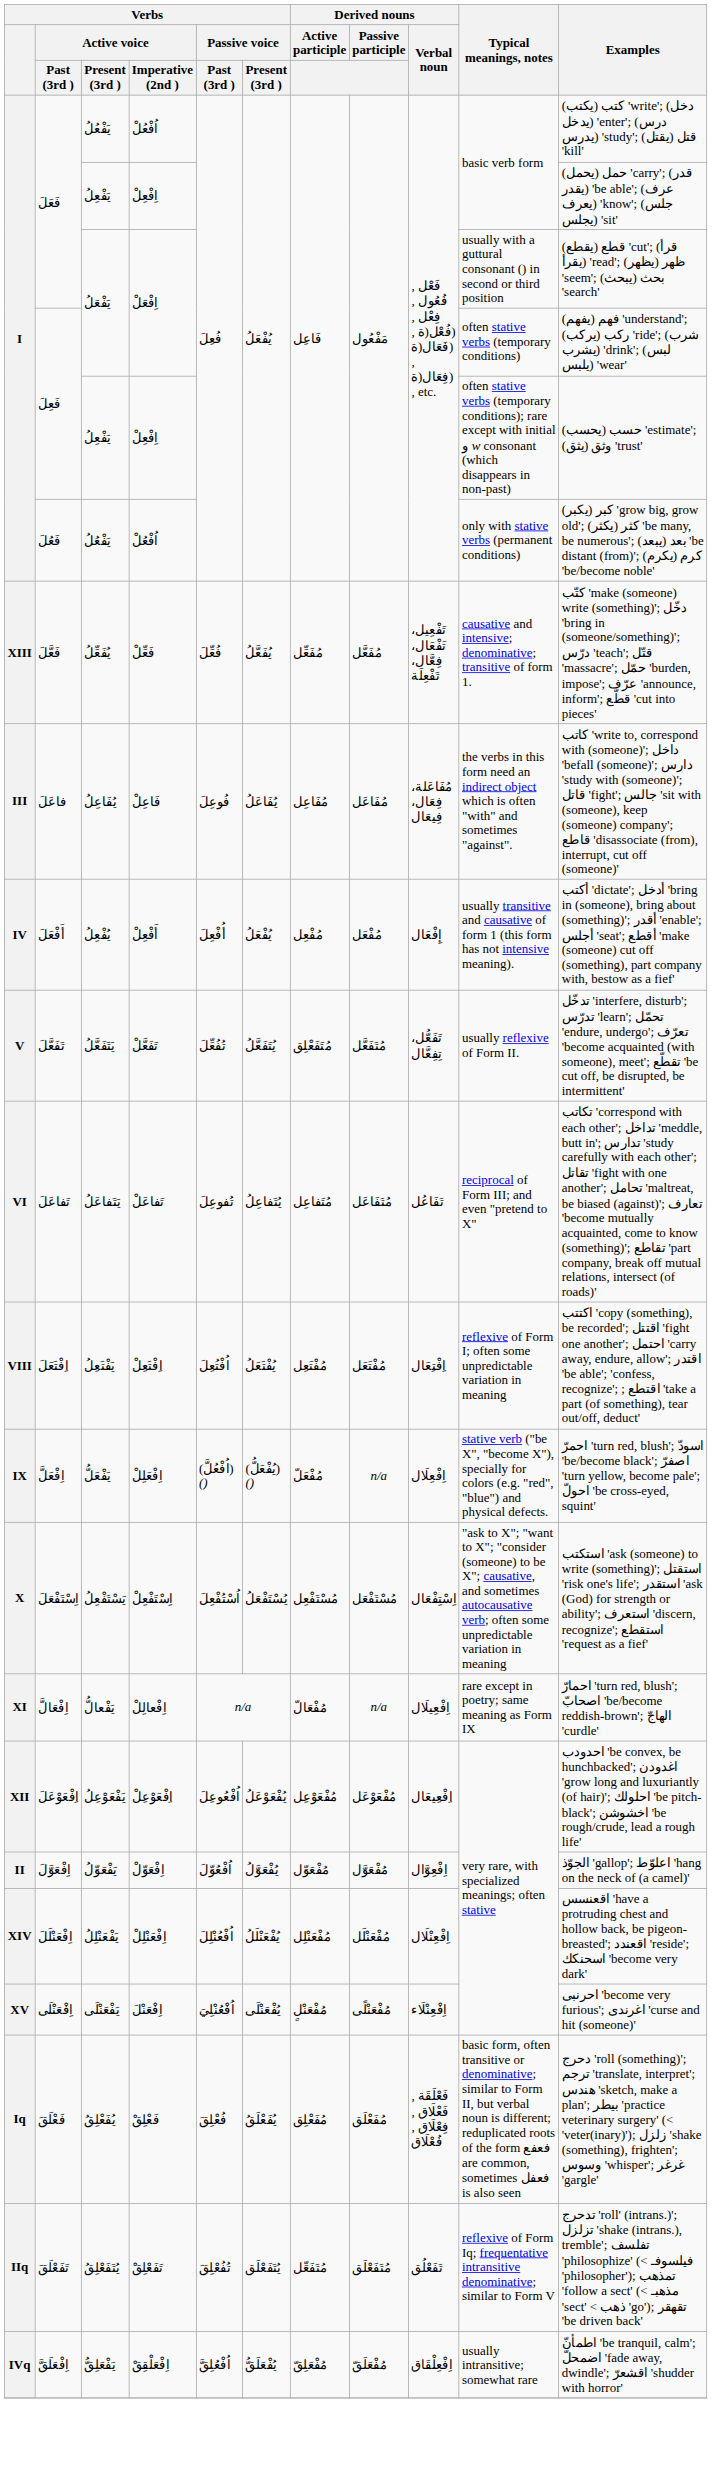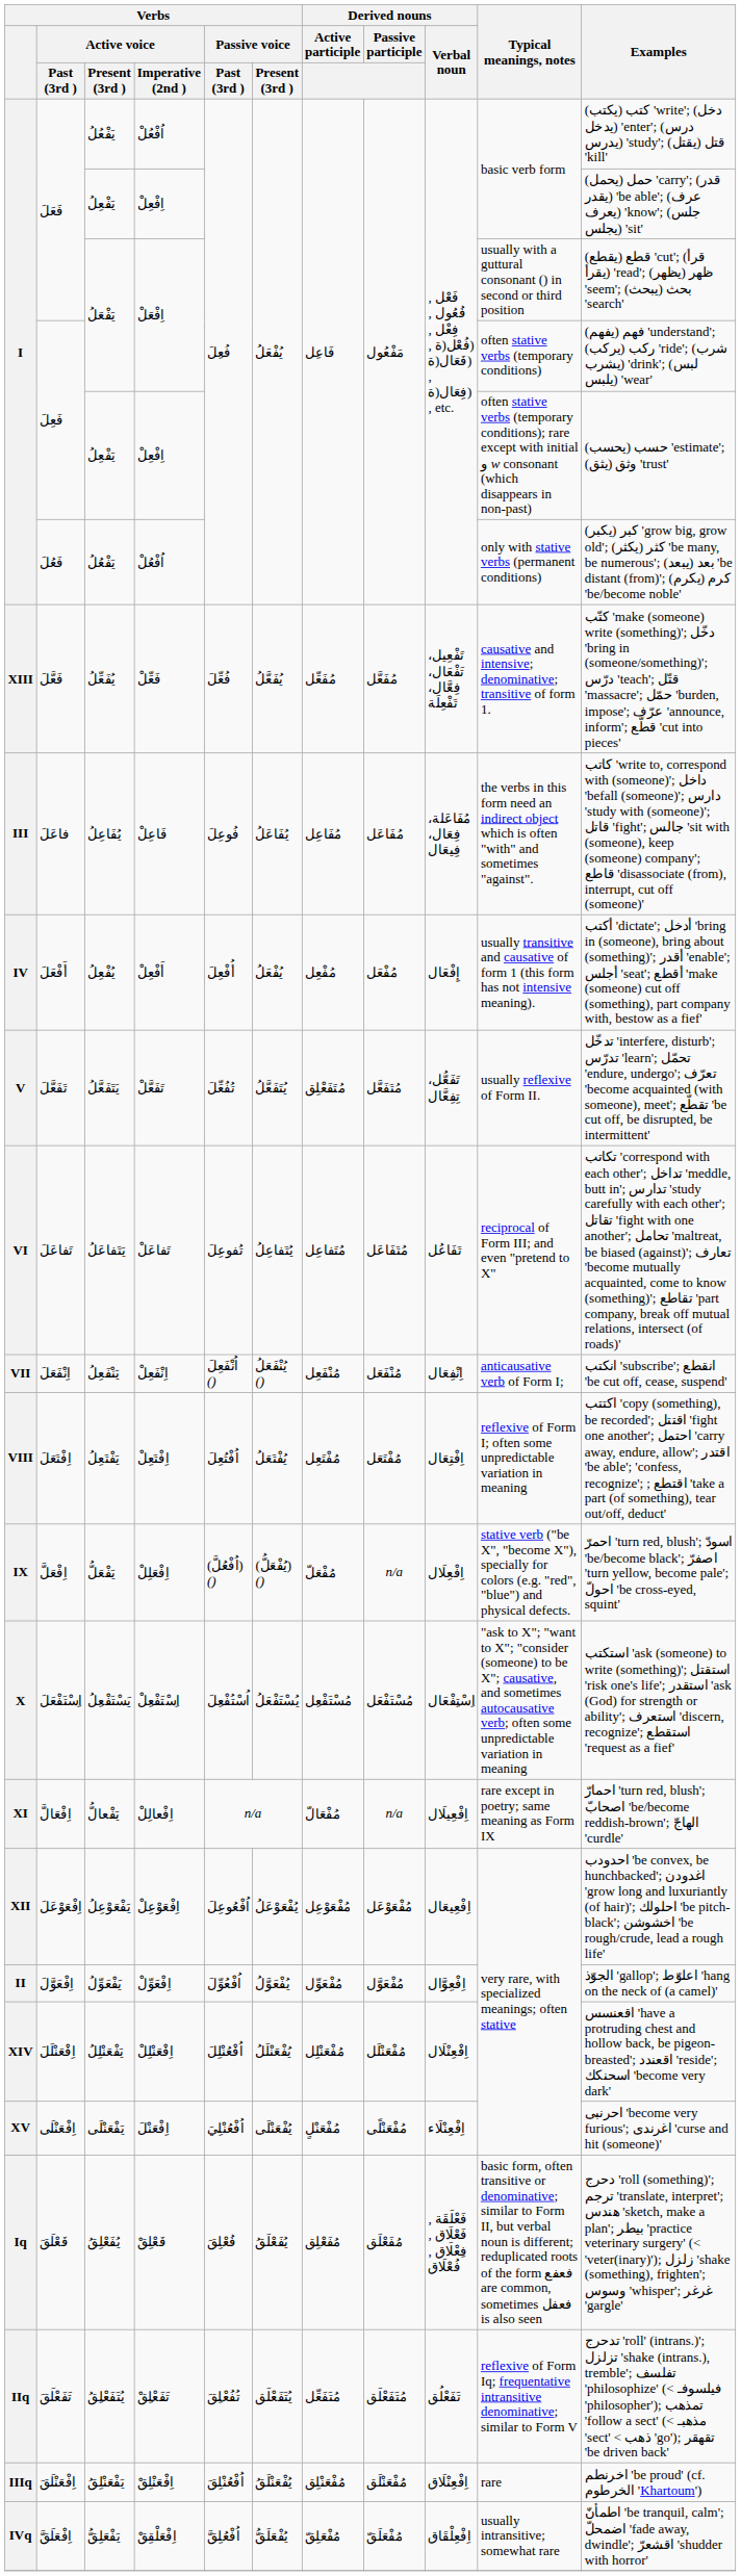+ row: VII | اِنْفَعَلَ | يَنْفَعِلُ | اِنْفَعِلْ | اُنْفَعِلَ () | يُنْفَعَلُ () | مُنْفَعِل | مُنْفَعَل | اِنْفِعَال | anticausative verb of Form I; | انكتب 'subscribe'; انقطع 'be cut off, cease, suspend'
+ row: IIIq | اِفْعَنْلَقَ | يَفْعَنْلِقُ | اِفْعَنْلِقْ | اُفْعُنْلِقَ | يُفْعَنْلَقُ | مُفْعَنْلِق | مُفْعَنْلَق | اِفْعِنْلَاق | rare | اخرنطم 'be proud' (cf. الخرطوم 'Khartoum')
